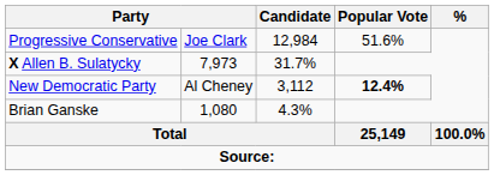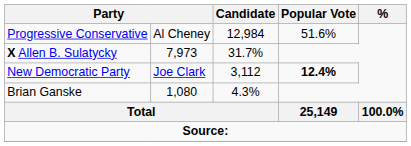Progressive Conservative | column 2: Joe Clark -> Al Cheney
New Democratic Party | column 2: Al Cheney -> Joe Clark
